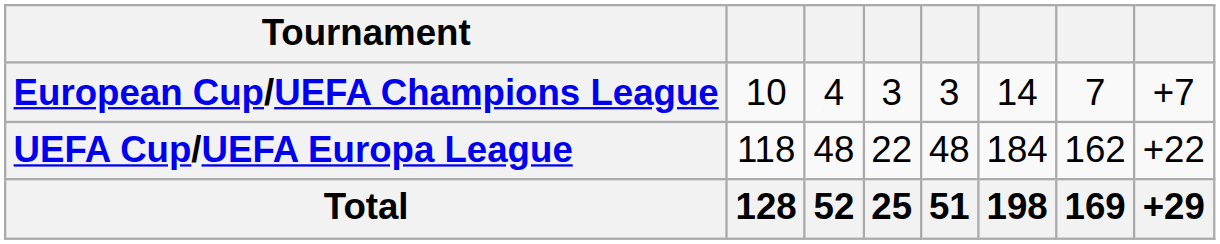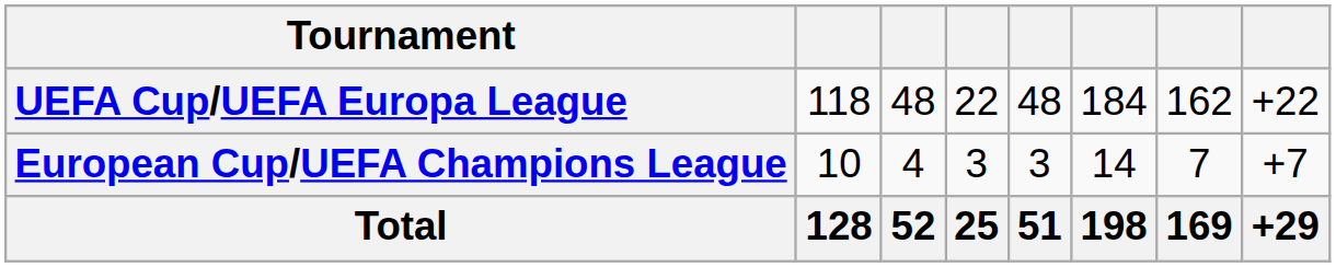rows swapped: European Cup/UEFA Champions League <-> UEFA Cup/UEFA Europa League
